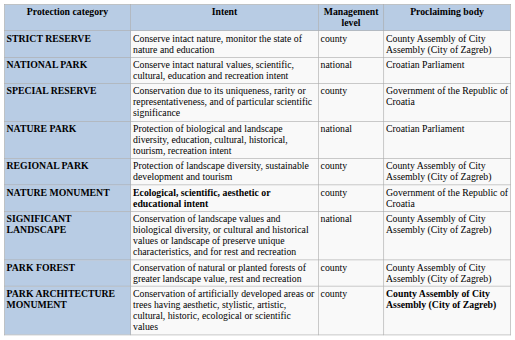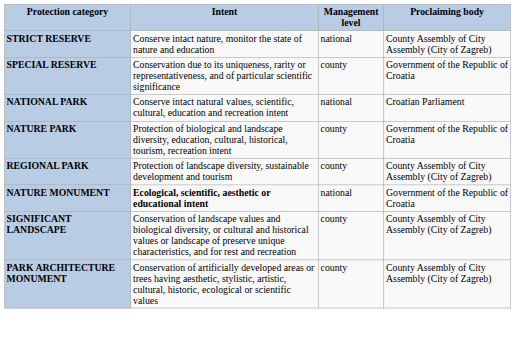STRICT RESERVE | column 3: county -> national
rows swapped: NATIONAL PARK <-> SPECIAL RESERVE
NATURE PARK | column 3: national -> county
NATURE PARK | column 4: Croatian Parliament -> Government of the Republic of Croatia
NATURE MONUMENT | column 3: county -> national
SIGNIFICANT LANDSCAPE | column 3: national -> county
- row: PARK FOREST | Conservation of natural or planted forests of greater landscape value, rest and recreation | county | County Assembly of City Assembly (City of Zagreb)
PARK ARCHITECTURE MONUMENT | column 4: bold -> normal
